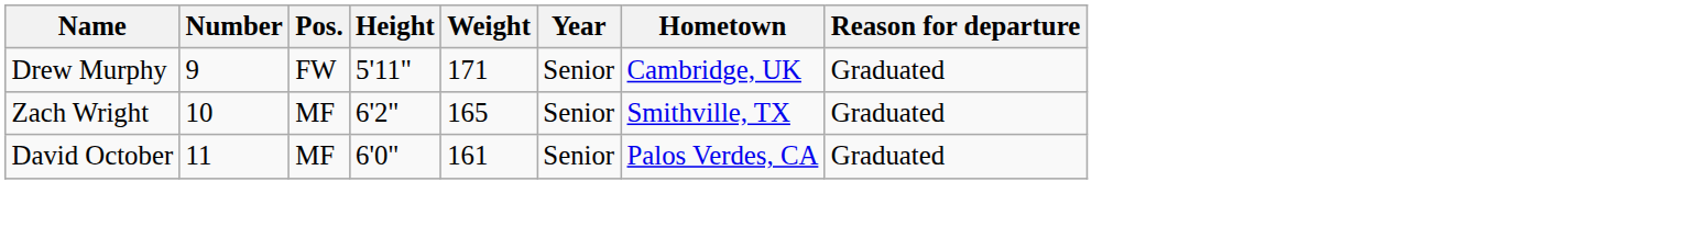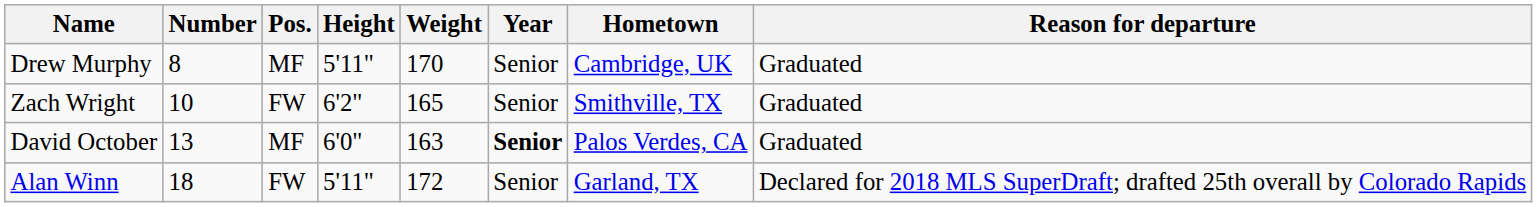Drew Murphy | Number: 9 -> 8
Drew Murphy | Pos.: FW -> MF
Drew Murphy | Weight: 171 -> 170
Zach Wright | Pos.: MF -> FW
David October | Number: 11 -> 13
David October | Weight: 161 -> 163
David October | Year: normal -> bold
+ row: Alan Winn | 18 | FW | 5'11" | 172 | Senior | Garland, TX | Declared for 2018 MLS SuperDraft; drafted 25th overall by Colorado Rapids
